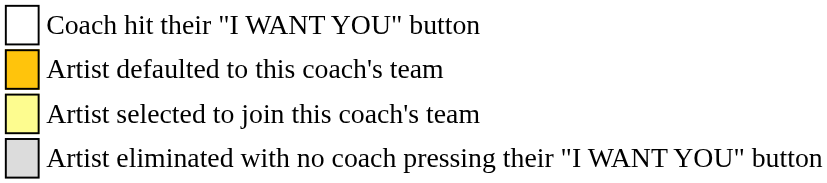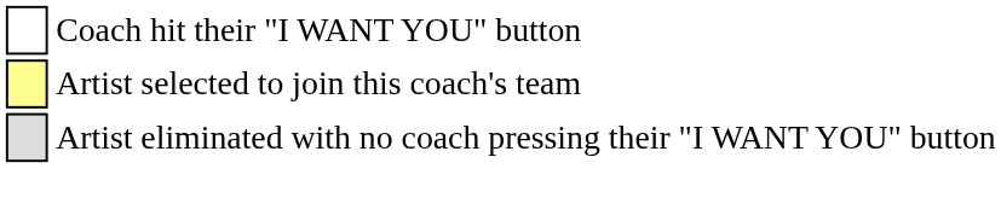- row: Artist defaulted to this coach's team
